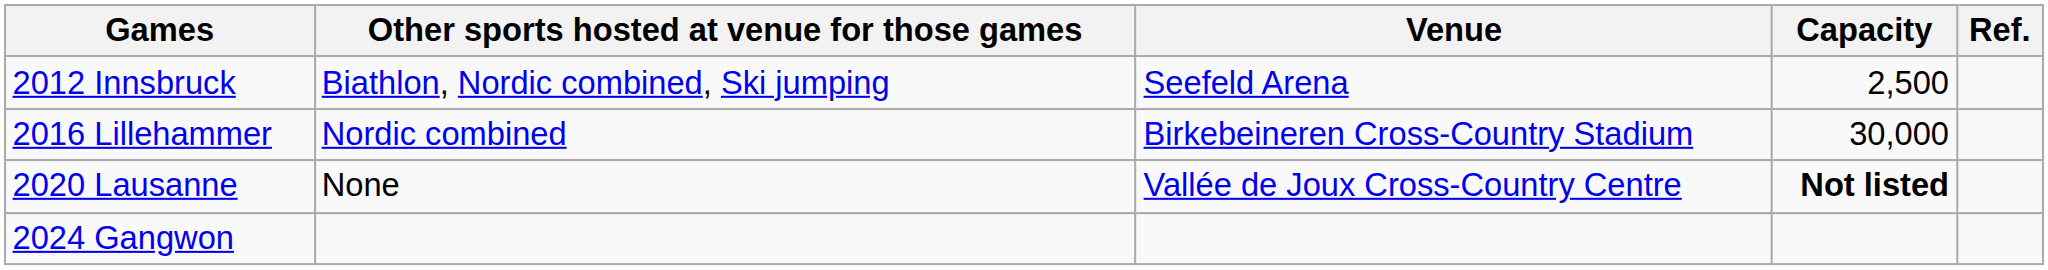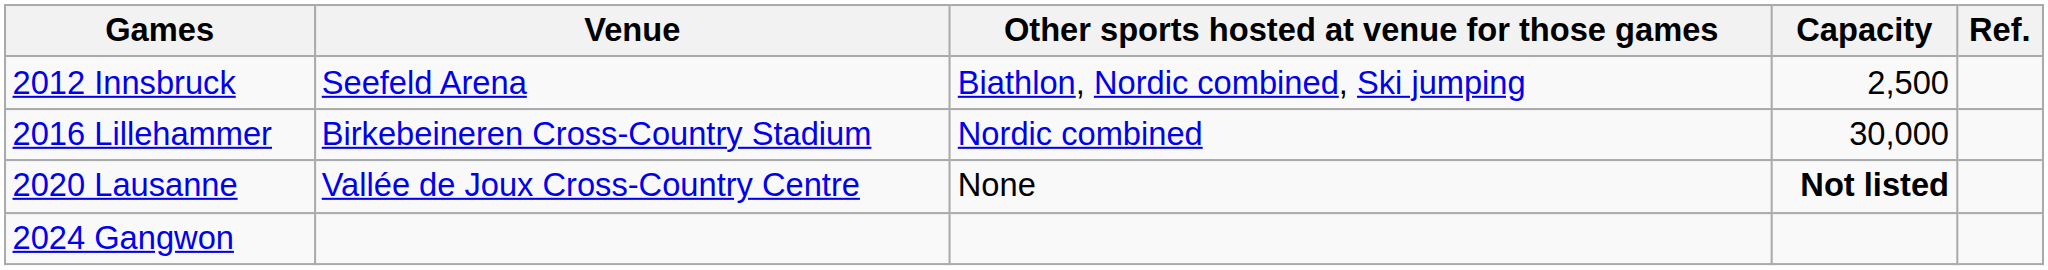columns swapped: Venue <-> Other sports hosted at venue for those games
